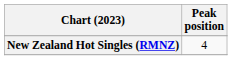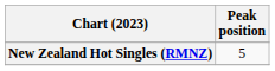New Zealand Hot Singles (RMNZ) | Peak position: 4 -> 5
